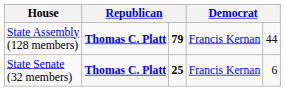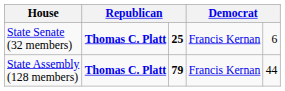rows swapped: State Senate (32 members) <-> State Assembly (128 members)
